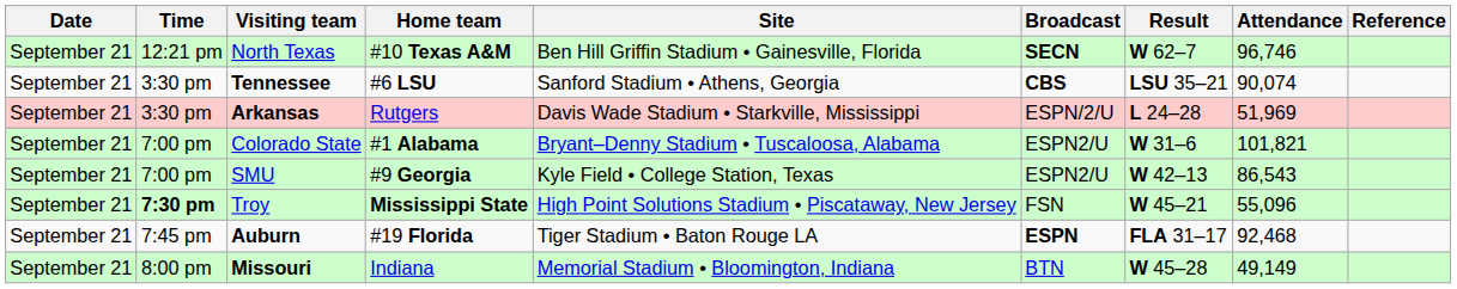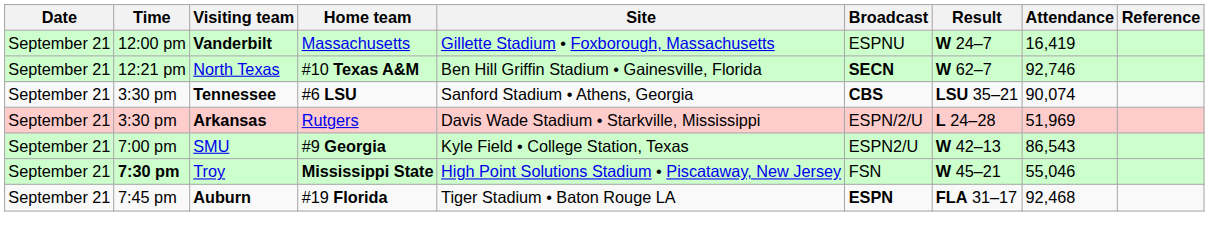+ row: September 21 | 12:00 pm | Vanderbilt | Massachusetts | Gillette Stadium • Foxborough, Massachusetts | ESPNU | W 24–7 | 16,419
North Texas | Attendance: 96,746 -> 92,746
- row: September 21 | 7:00 pm | Colorado State | #1 Alabama | Bryant–Denny Stadium • Tuscaloosa, Alabama | ESPN2/U | W 31–6 | 101,821
Troy | Attendance: 55,096 -> 55,046
- row: September 21 | 8:00 pm | Missouri | Indiana | Memorial Stadium • Bloomington, Indiana | BTN | W 45–28 | 49,149
